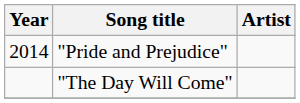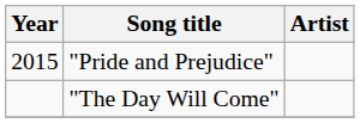"Pride and Prejudice" | Year: 2014 -> 2015
